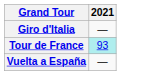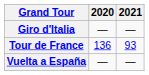+ column: 2020 | — | 136 | —
Tour de France | 2021: paleturquoise background -> no background
